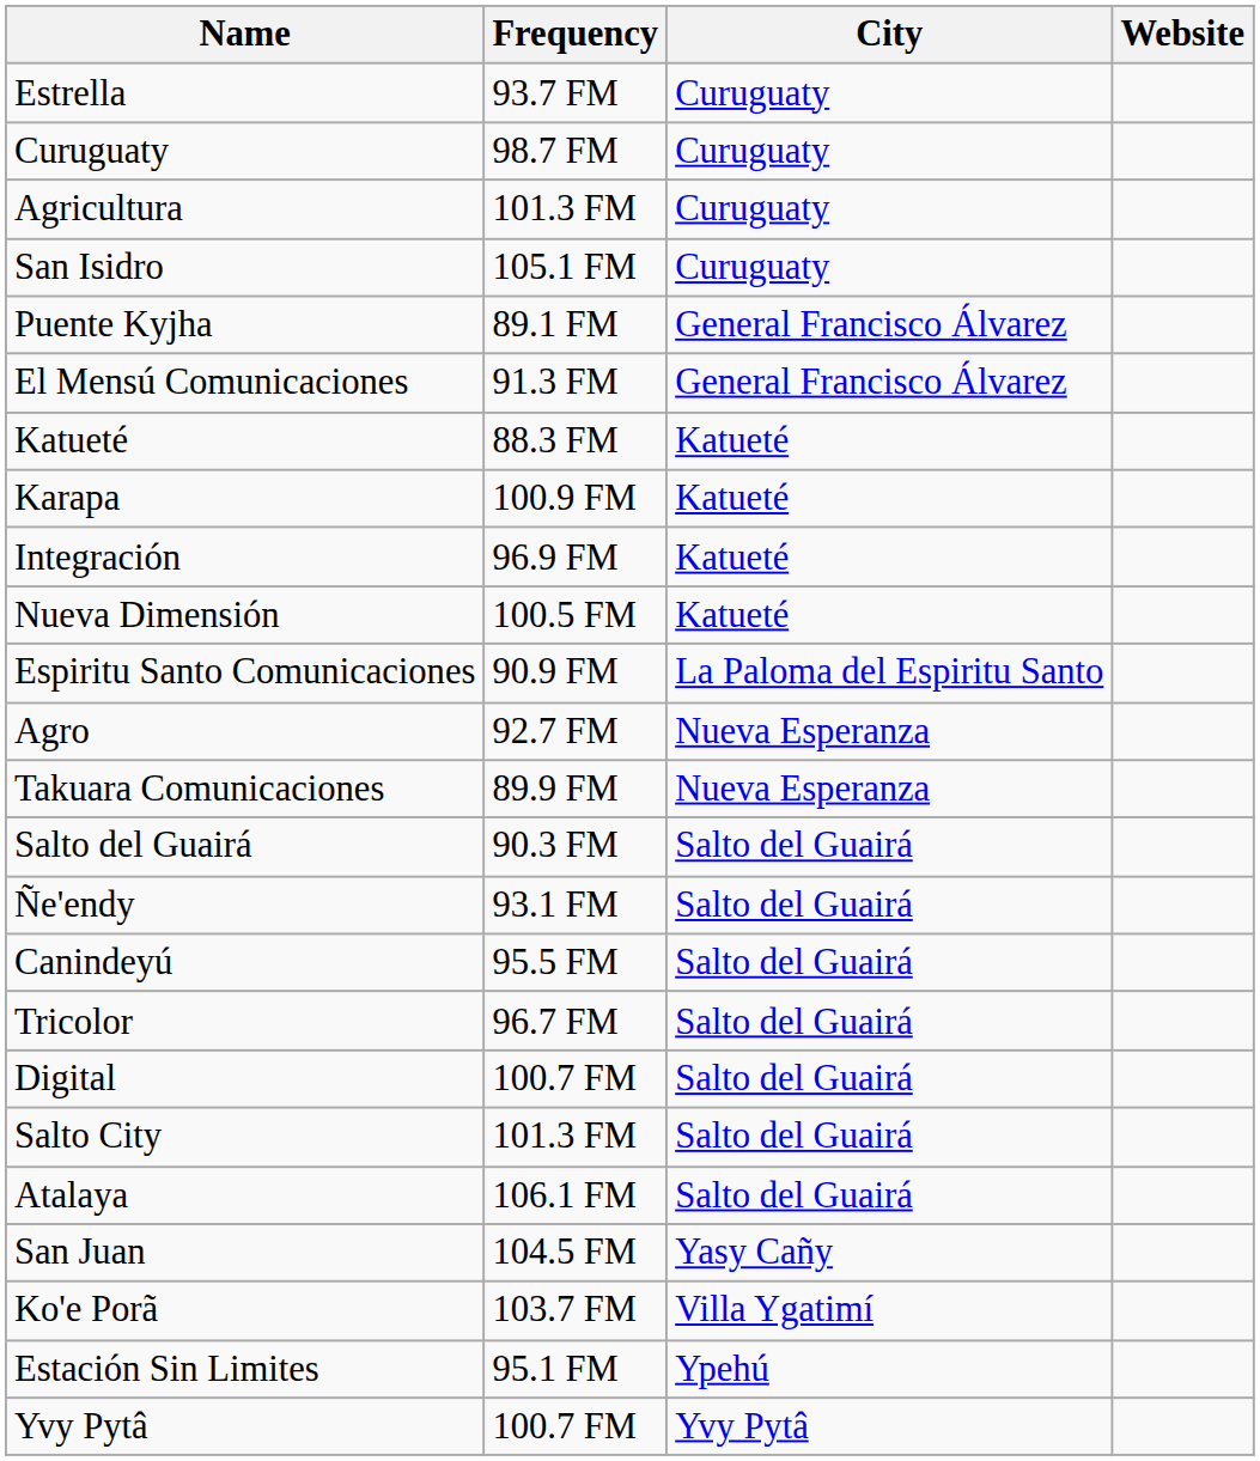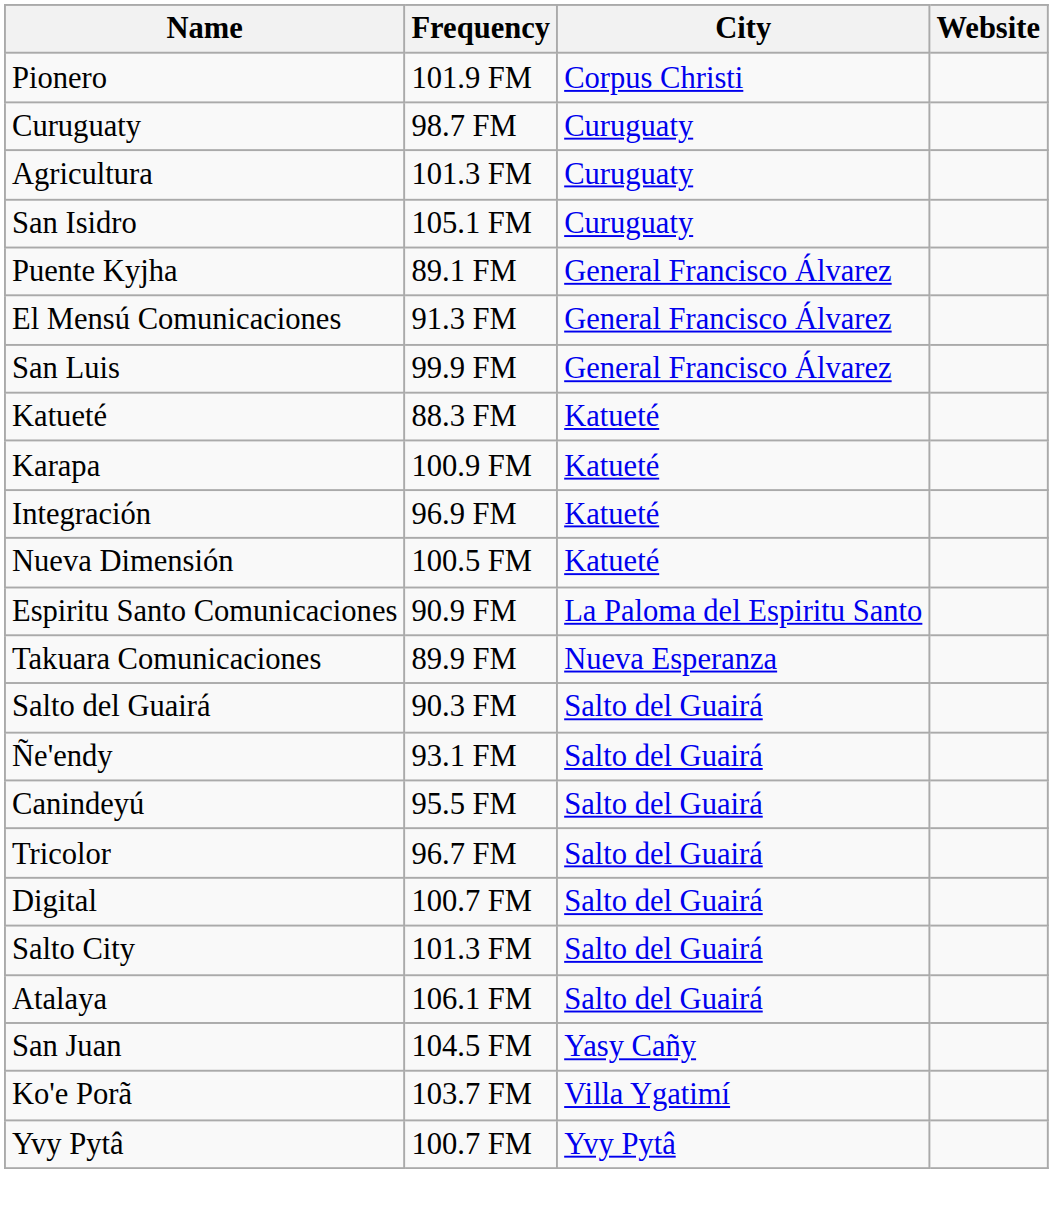+ row: Pionero | 101.9 FM | Corpus Christi
- row: Estrella | 93.7 FM | Curuguaty
+ row: San Luis | 99.9 FM | General Francisco Álvarez
- row: Agro | 92.7 FM | Nueva Esperanza
- row: Estación Sin Limites | 95.1 FM | Ypehú
